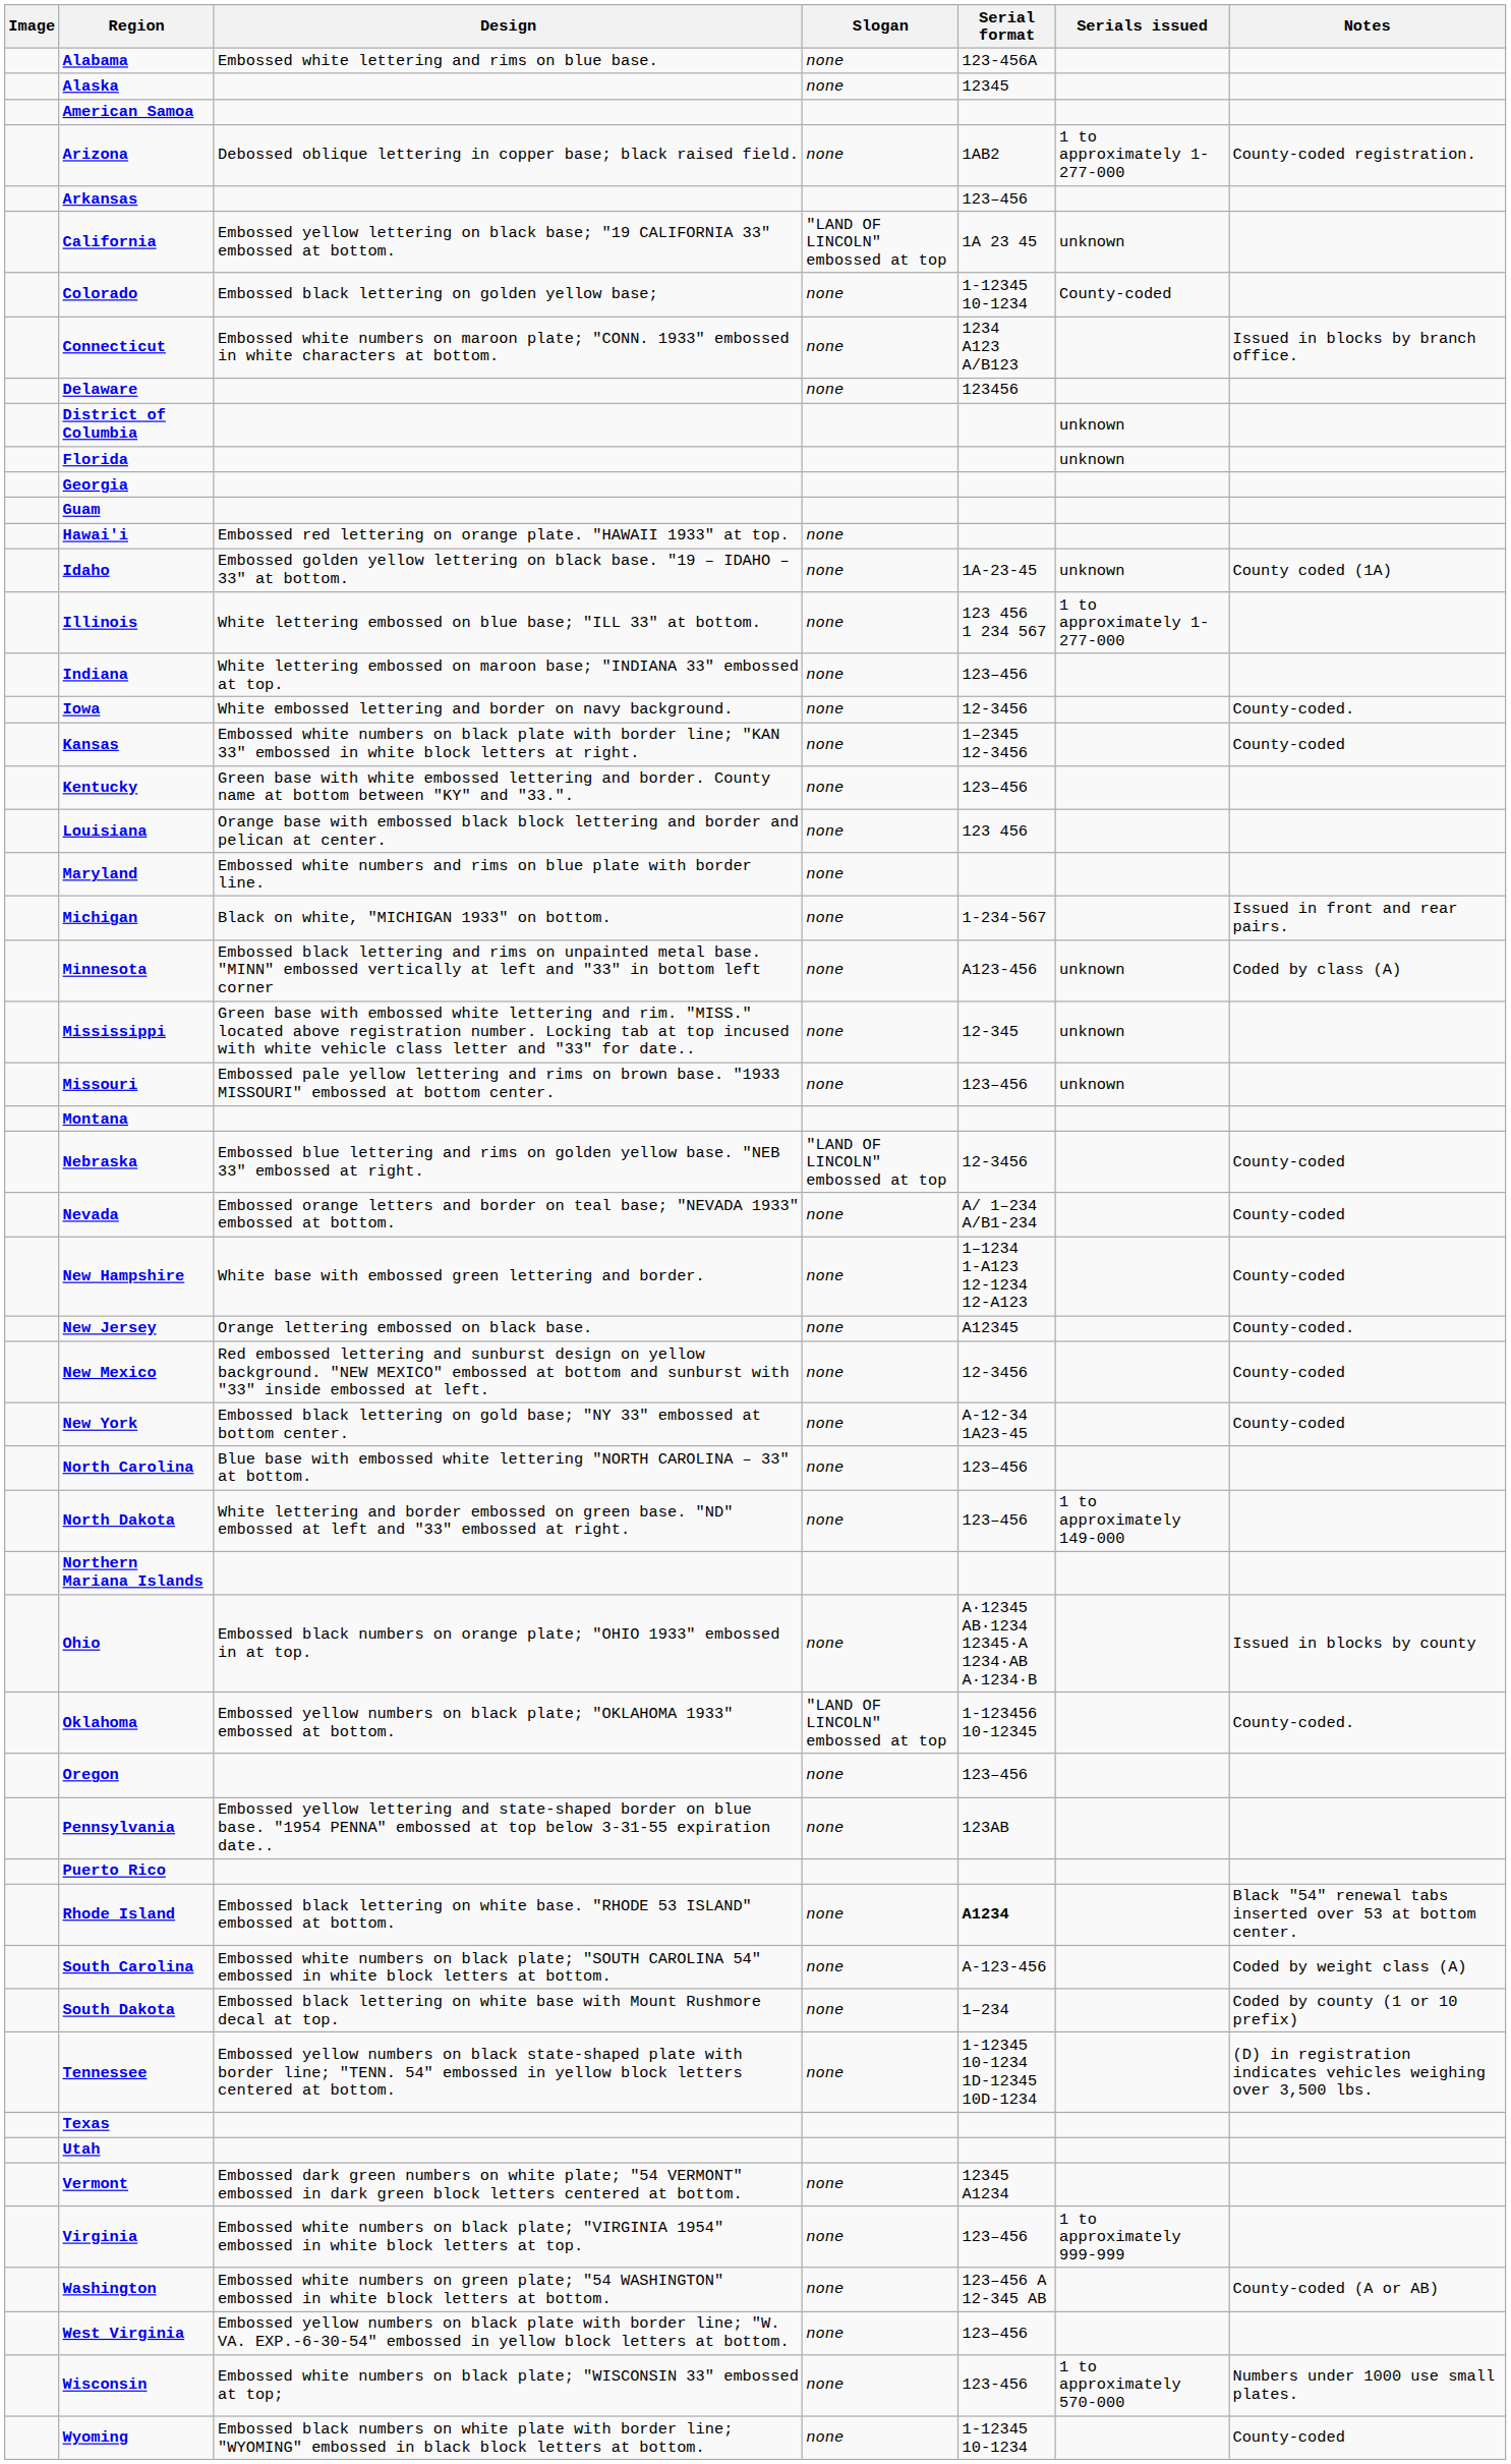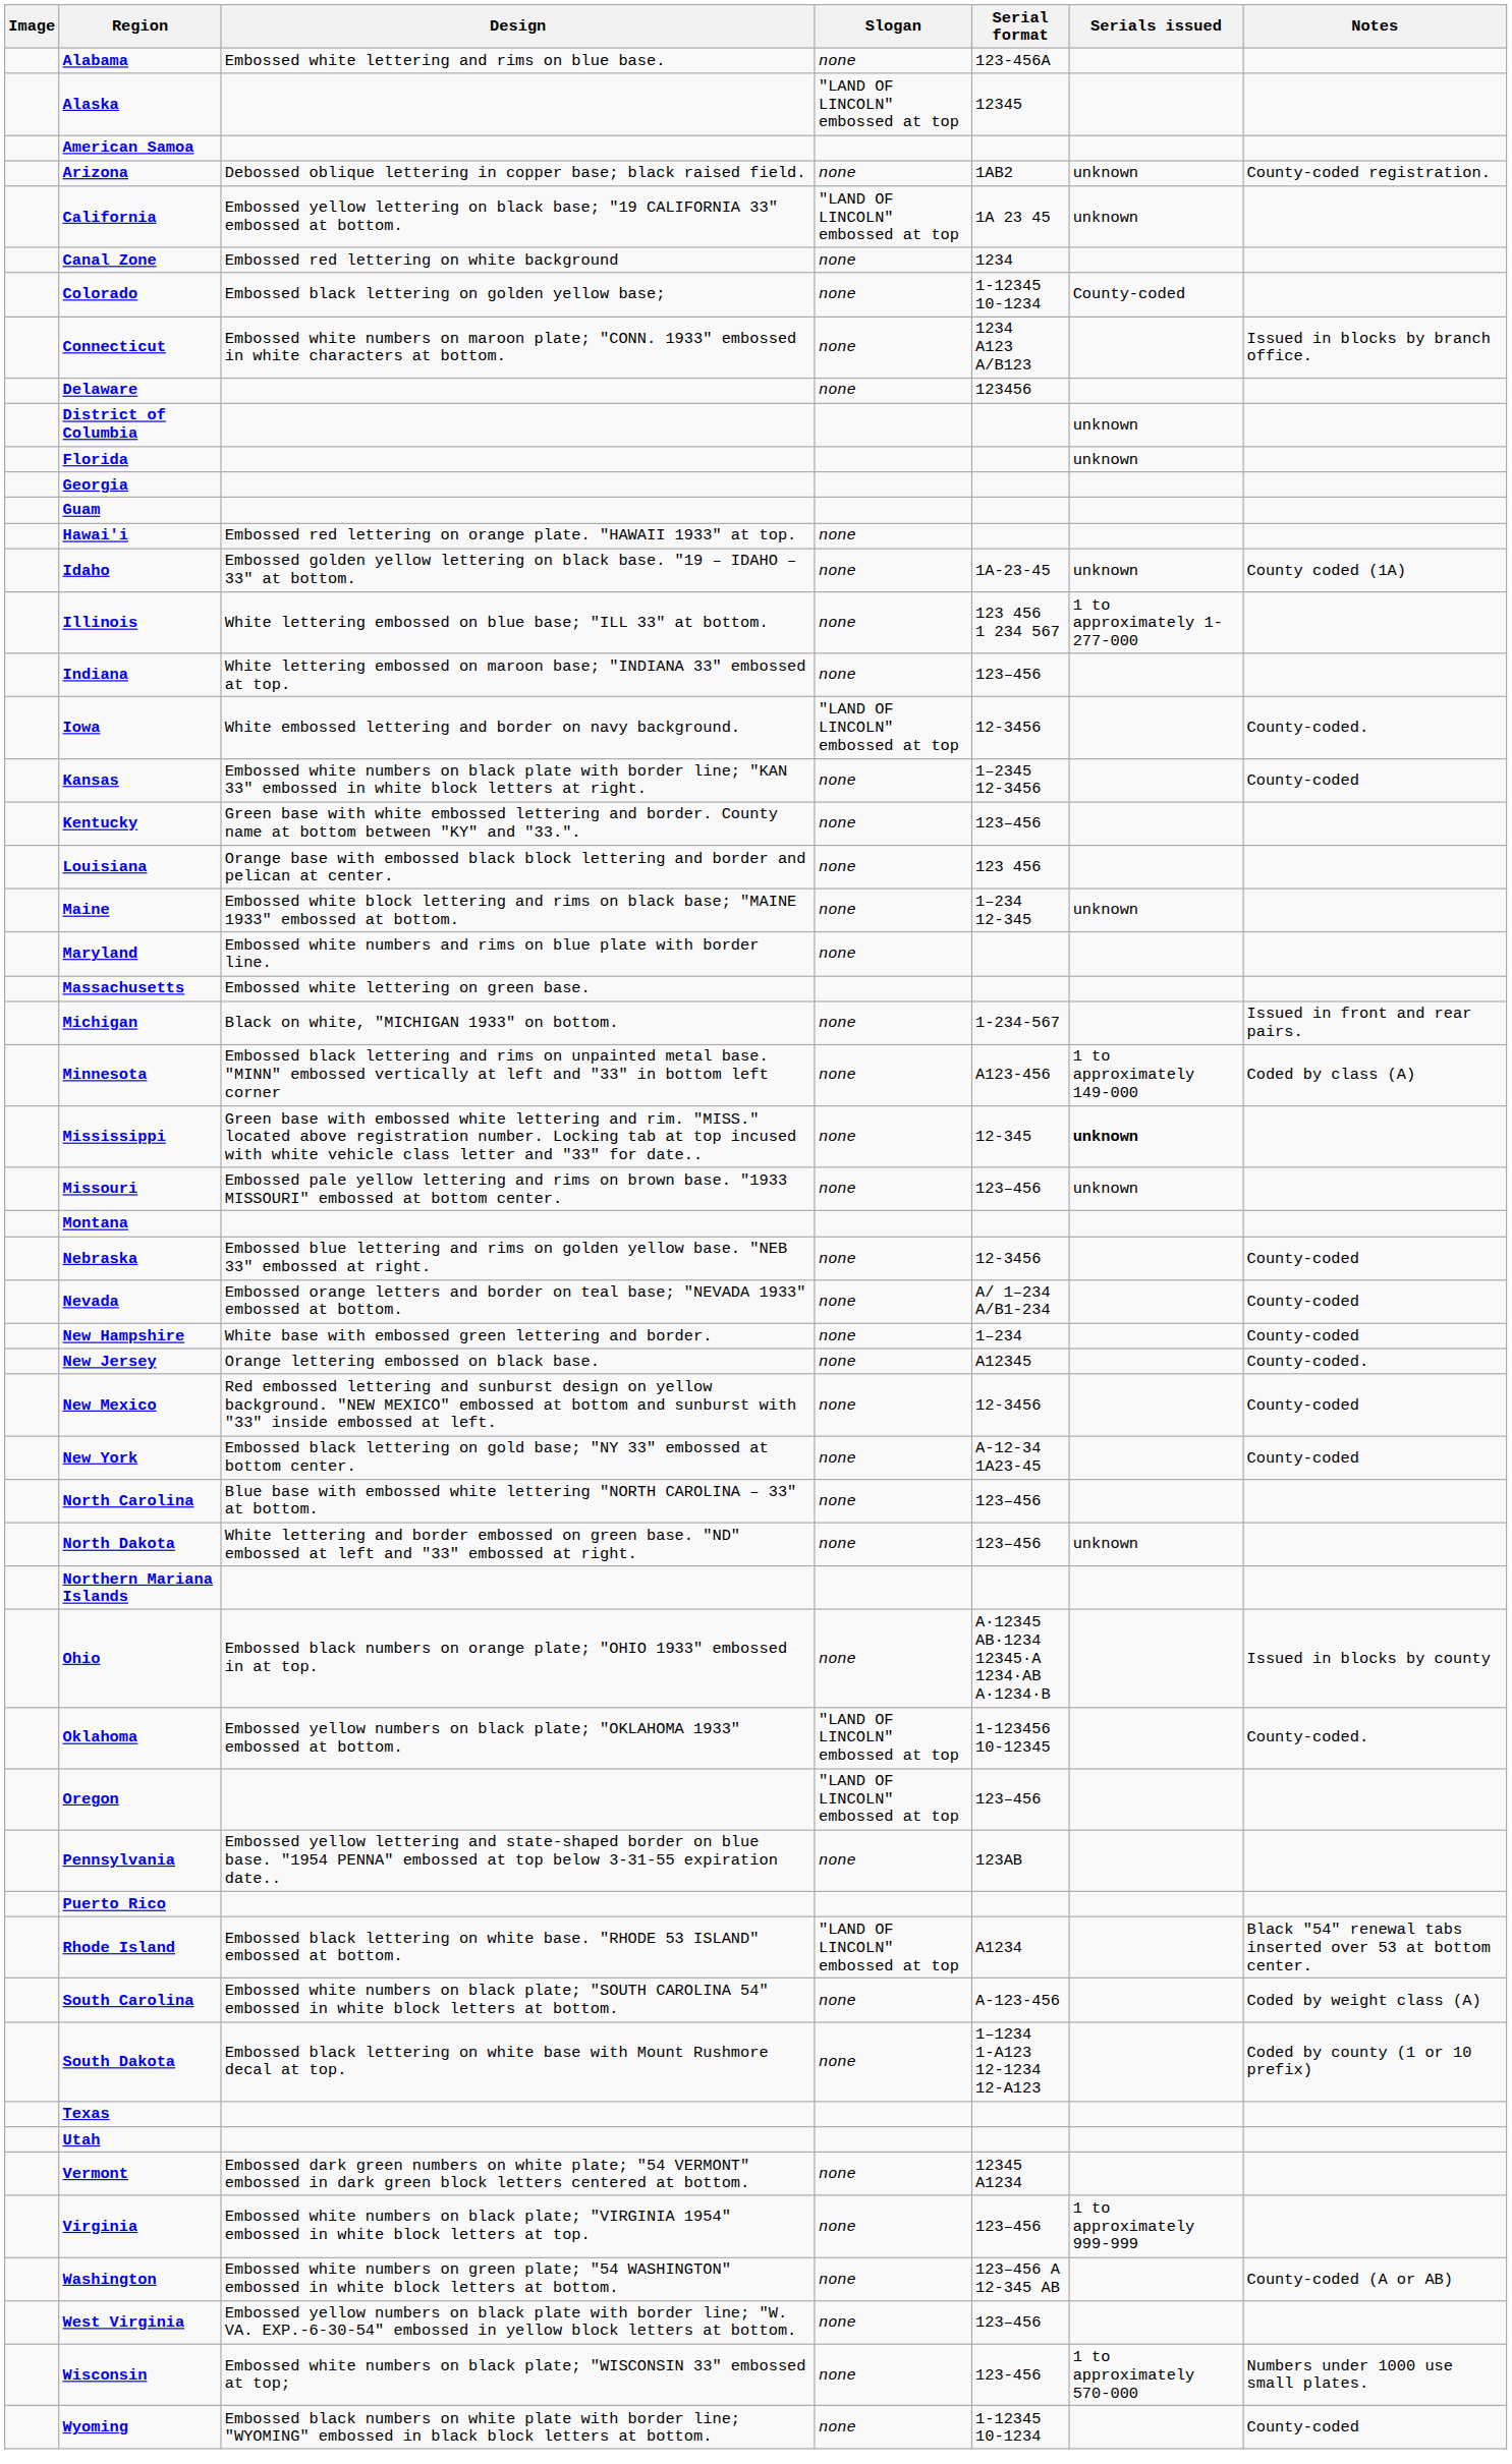Alaska | Slogan: none -> "LAND OF LINCOLN" embossed at top
Arizona | Serials issued: 1 to approximately 1-277-000 -> unknown
- row: Arkansas | 123–456
+ row: Canal Zone | Embossed red lettering on white background | none | 1234
Iowa | Slogan: none -> "LAND OF LINCOLN" embossed at top
+ row: Maine | Embossed white block lettering and rims on black base; "MAINE 1933" embossed at bottom. | none | 1–234 12-345 | unknown
+ row: Massachusetts | Embossed white lettering on green base.
Minnesota | Serials issued: unknown -> 1 to approximately 149-000
Mississippi | Serials issued: normal -> bold
Nebraska | Slogan: "LAND OF LINCOLN" embossed at top -> none
New Hampshire | Serial format: 1–1234 1-A123 12-1234 12-A123 -> 1–234
North Dakota | Serials issued: 1 to approximately 149-000 -> unknown
Oregon | Slogan: none -> "LAND OF LINCOLN" embossed at top
Rhode Island | Slogan: none -> "LAND OF LINCOLN" embossed at top
Rhode Island | Serial format: bold -> normal
South Dakota | Serial format: 1–234 -> 1–1234 1-A123 12-1234 12-A123
- row: Tennessee | Embossed yellow numbers on black state-shaped plate with border line; "TENN. 54" embossed in yellow block letters centered at bottom. | none | 1-12345 10-1234 1D-12345 10D-1234 | (D) in registration indicates vehicles weighing over 3,500 lbs.
